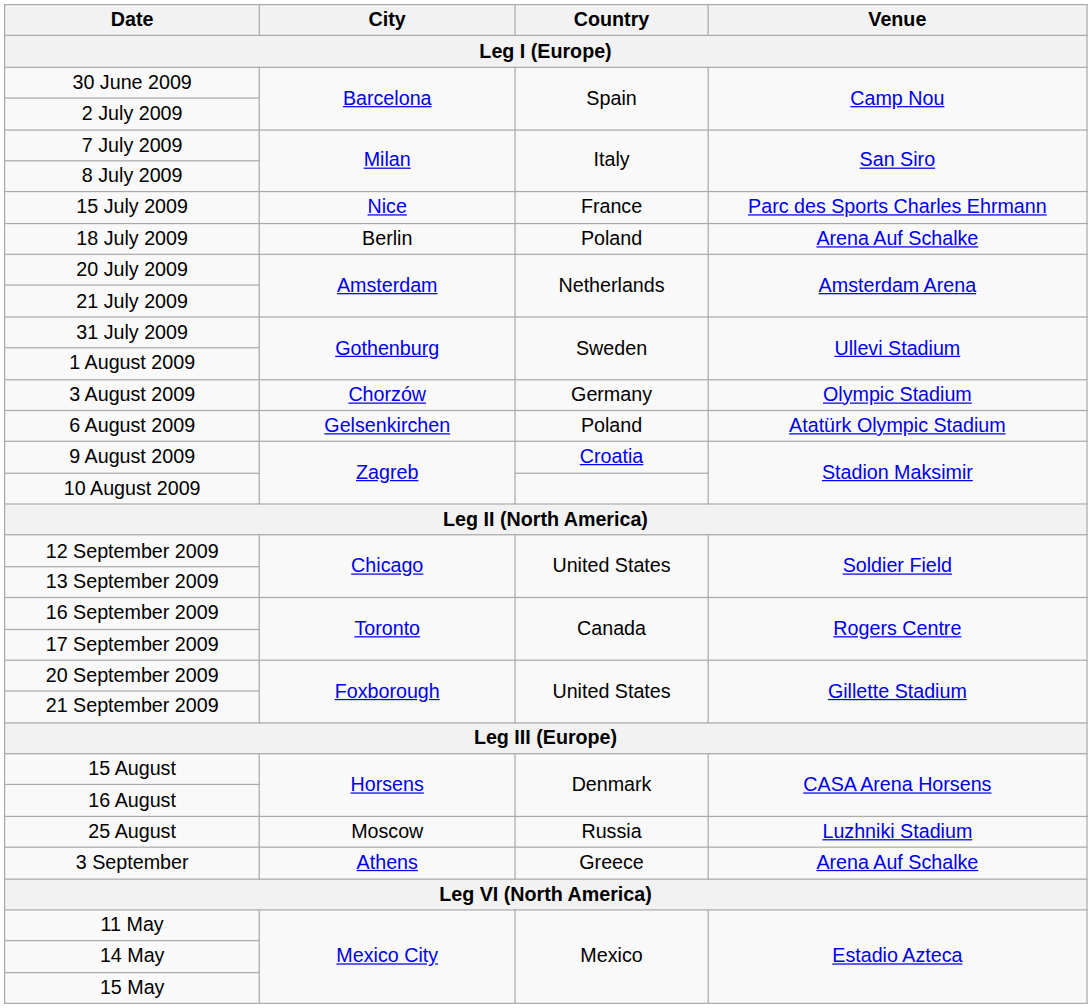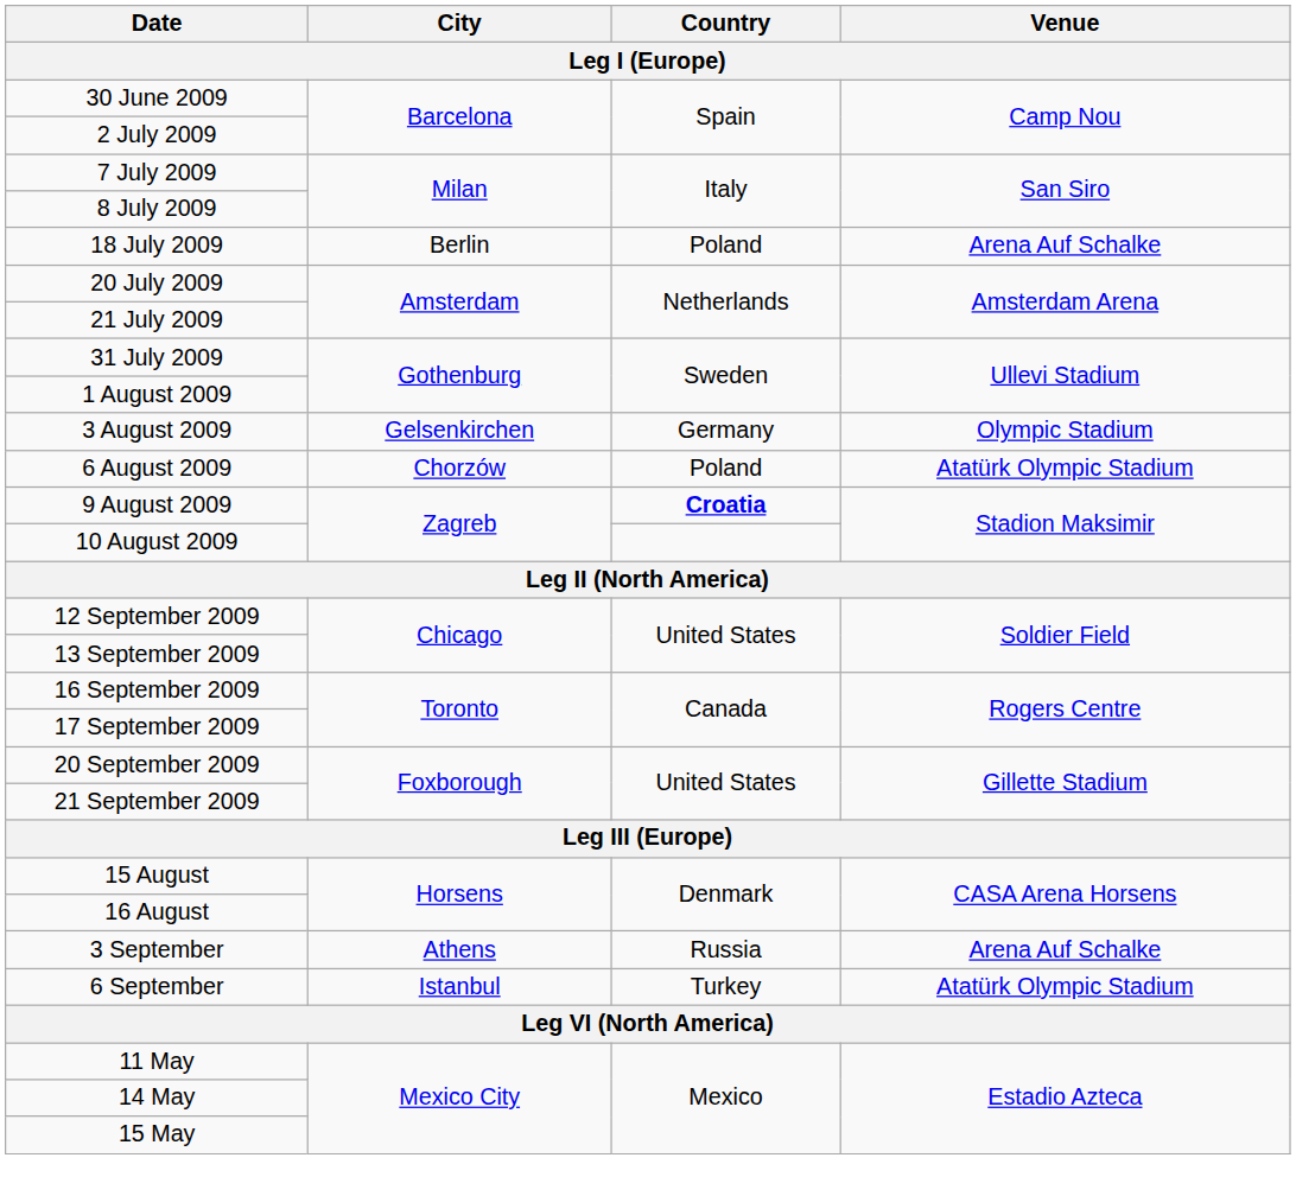- row: 15 July 2009 | Nice | France | Parc des Sports Charles Ehrmann
3 August 2009 | City: Chorzów -> Gelsenkirchen
6 August 2009 | City: Gelsenkirchen -> Chorzów
9 August 2009 | Country: normal -> bold
- row: 25 August | Moscow | Russia | Luzhniki Stadium
3 September | Country: Greece -> Russia
+ row: 6 September | Istanbul | Turkey | Atatürk Olympic Stadium
